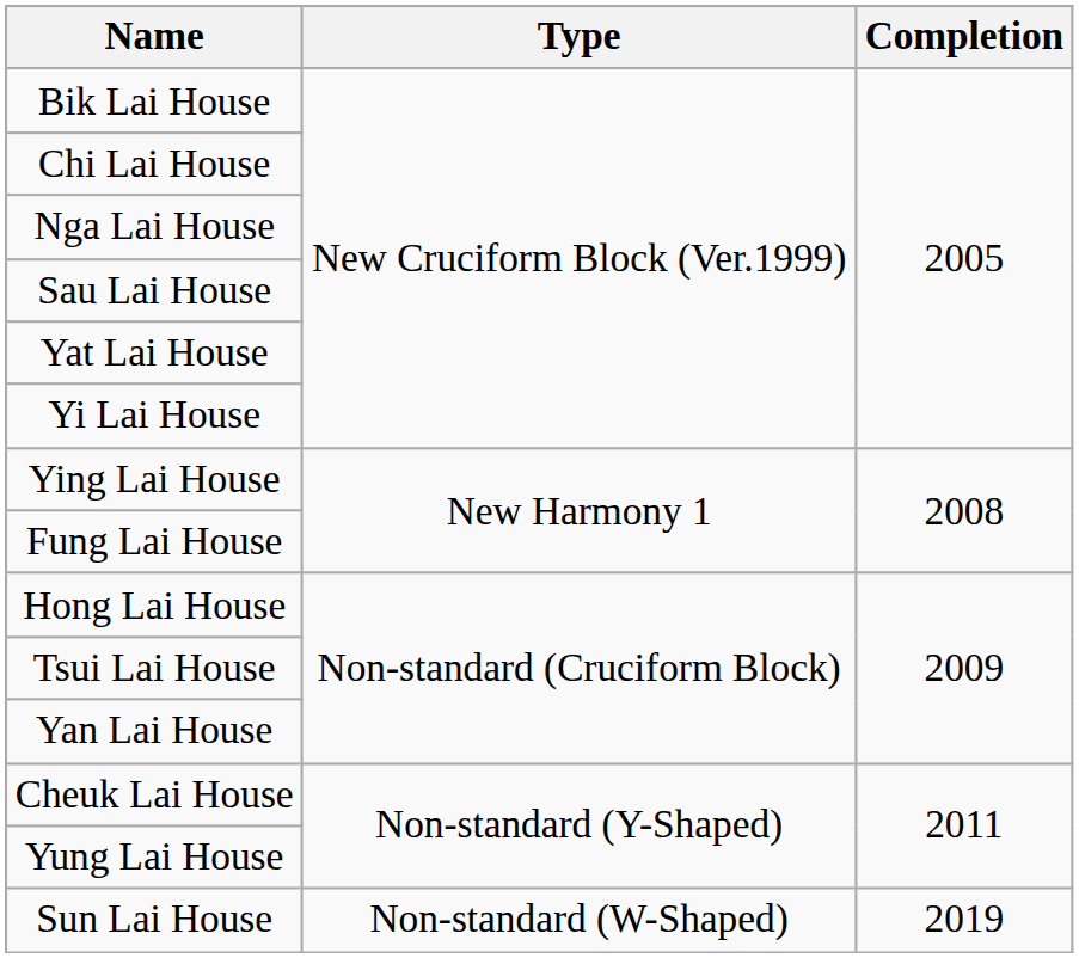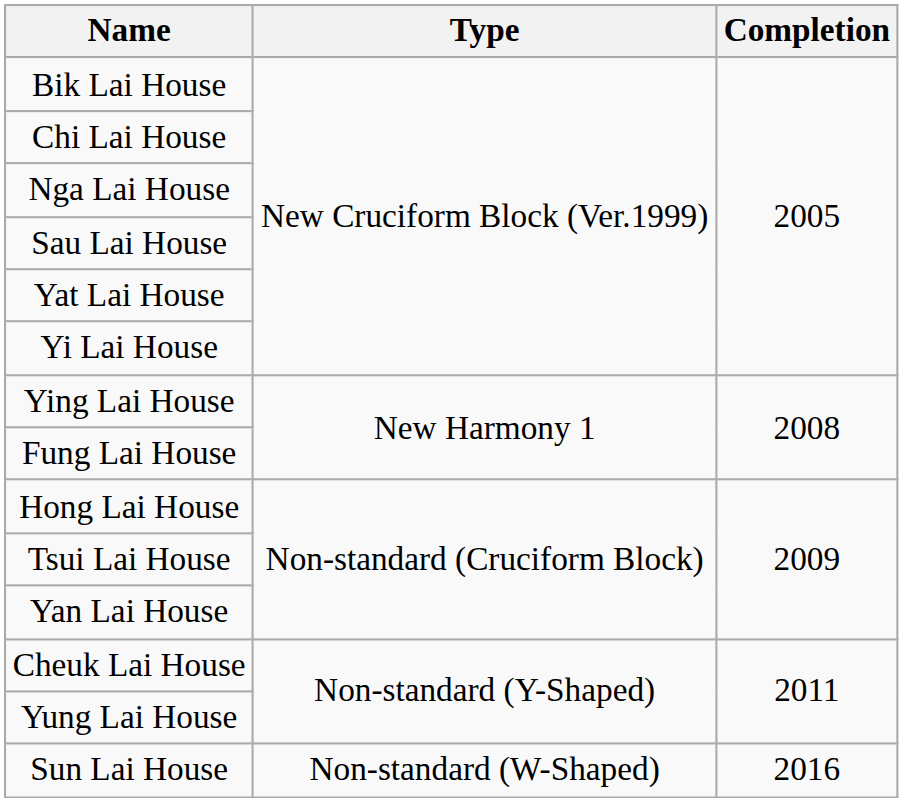Sun Lai House | Completion: 2019 -> 2016
